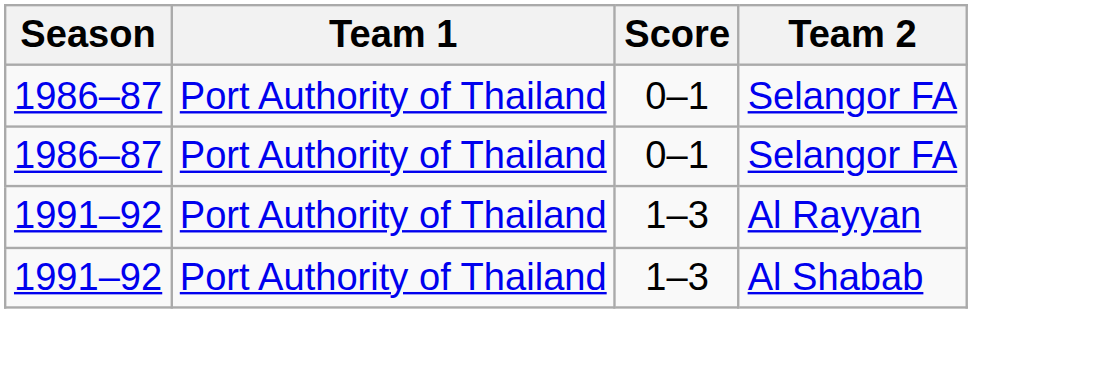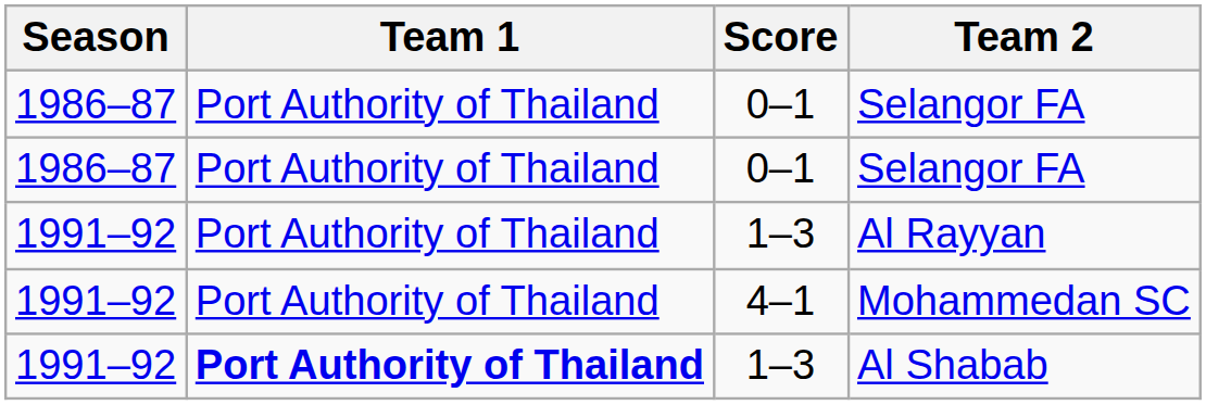+ row: 1991–92 | Port Authority of Thailand | 4–1 | Mohammedan SC
Al Shabab | Team 1: normal -> bold
